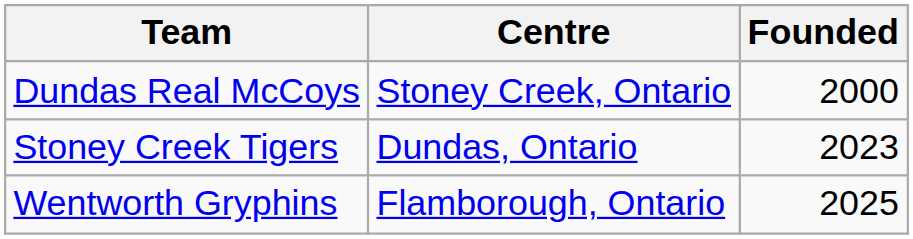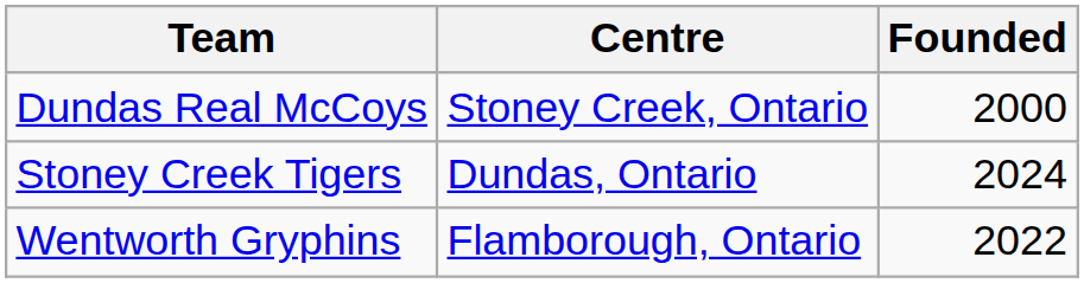Stoney Creek Tigers | Founded: 2023 -> 2024
Wentworth Gryphins | Founded: 2025 -> 2022
